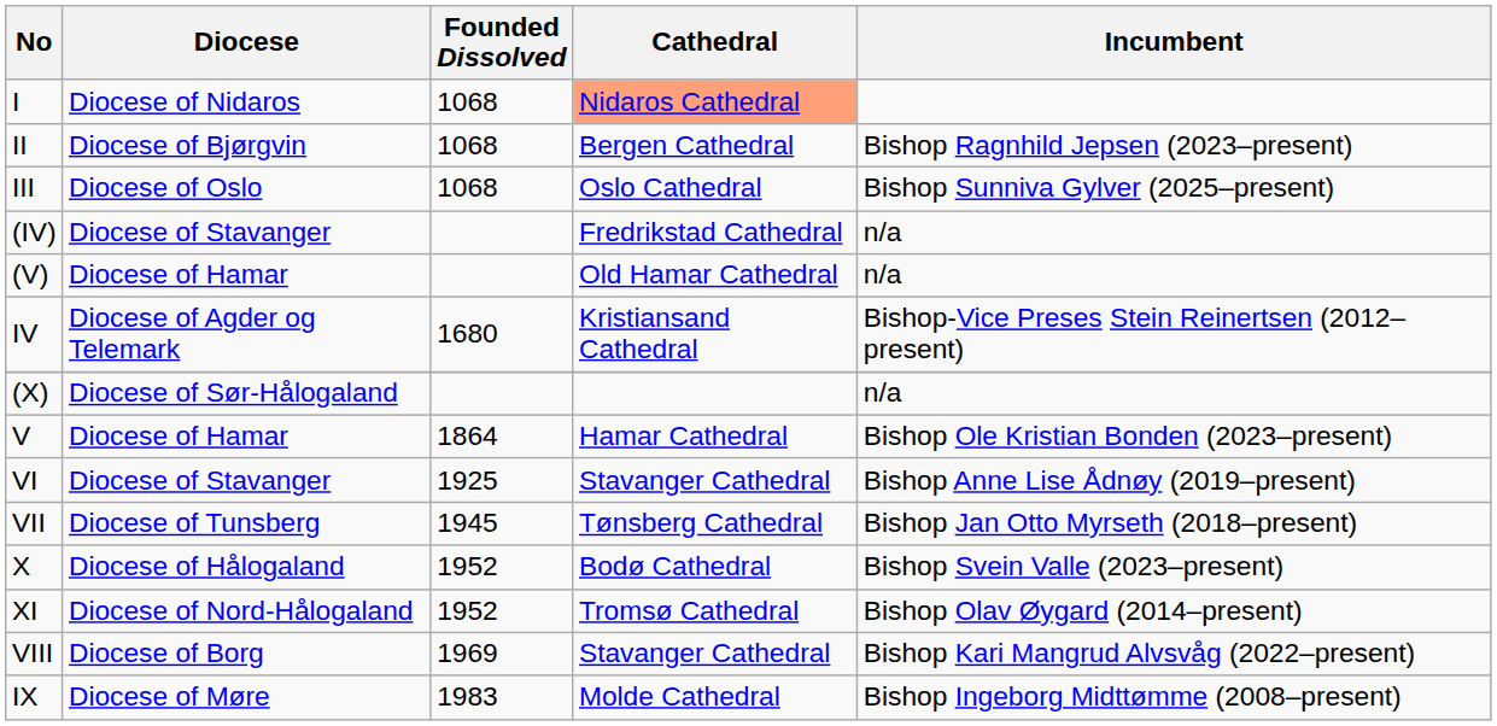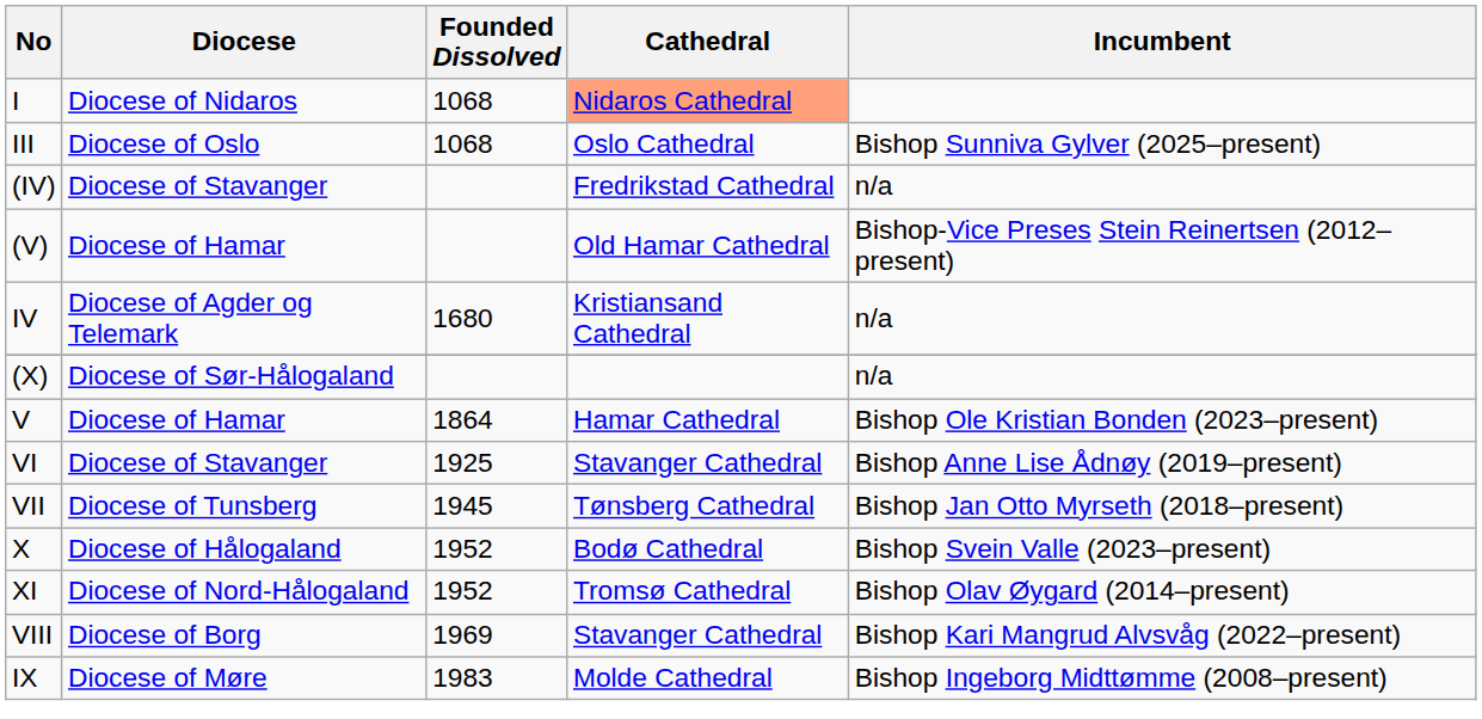- row: II | Diocese of Bjørgvin | 1068 | Bergen Cathedral | Bishop Ragnhild Jepsen (2023–present)
(V) | Incumbent: n/a -> Bishop-Vice Preses Stein Reinertsen (2012–present)
IV | Incumbent: Bishop-Vice Preses Stein Reinertsen (2012–present) -> n/a
